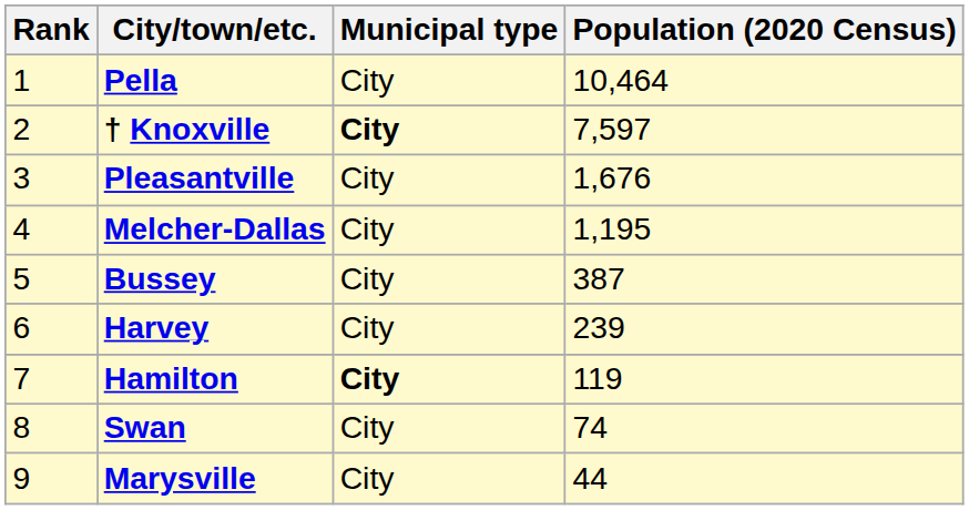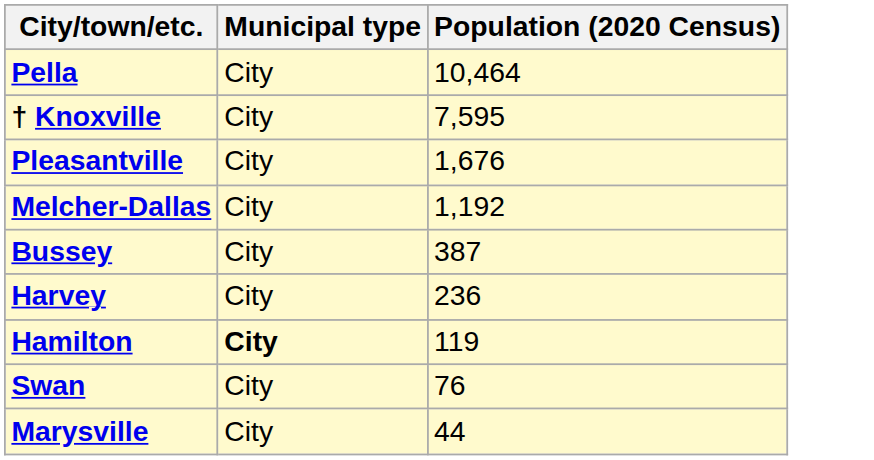- column: Rank | 1 | 2 | 3 | 4 | 5 | 6 | 7 | 8 | 9
† Knoxville | Municipal type: bold -> normal
† Knoxville | Population (2020 Census): 7,597 -> 7,595
Melcher-Dallas | Population (2020 Census): 1,195 -> 1,192
Harvey | Population (2020 Census): 239 -> 236
Swan | Population (2020 Census): 74 -> 76
